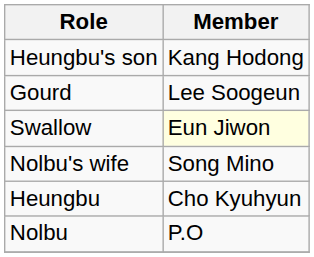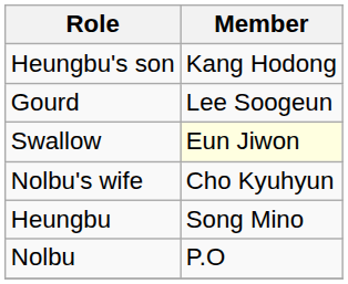Nolbu's wife | Member: Song Mino -> Cho Kyuhyun
Heungbu | Member: Cho Kyuhyun -> Song Mino
